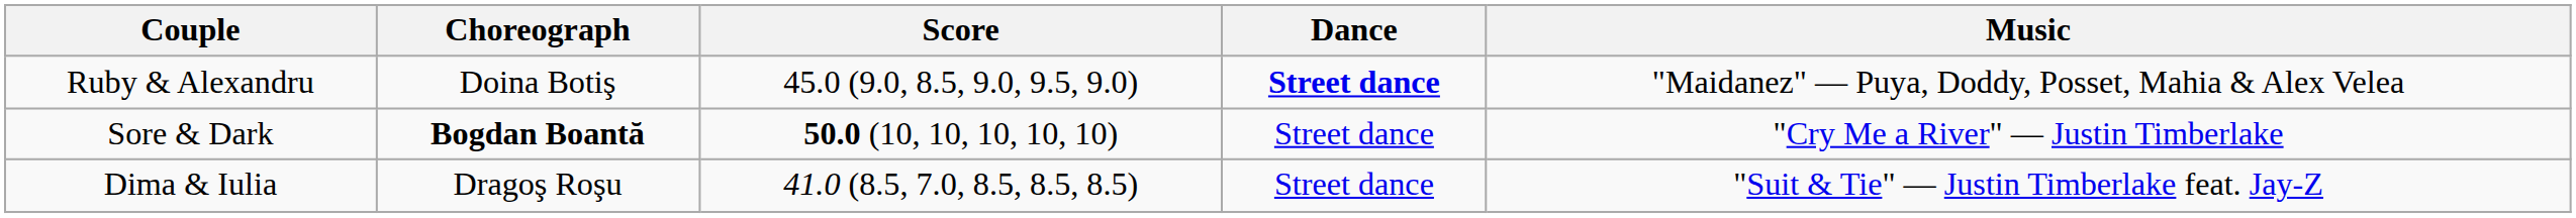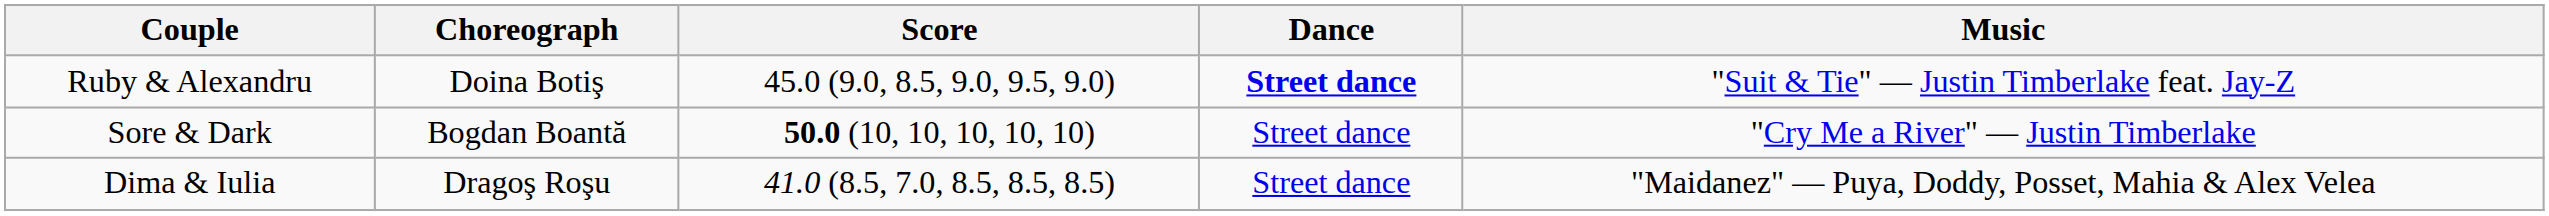Ruby & Alexandru | Music: "Maidanez" — Puya, Doddy, Posset, Mahia & Alex Velea -> "Suit & Tie" — Justin Timberlake feat. Jay-Z
Sore & Dark | Choreograph: bold -> normal
Dima & Iulia | Music: "Suit & Tie" — Justin Timberlake feat. Jay-Z -> "Maidanez" — Puya, Doddy, Posset, Mahia & Alex Velea
